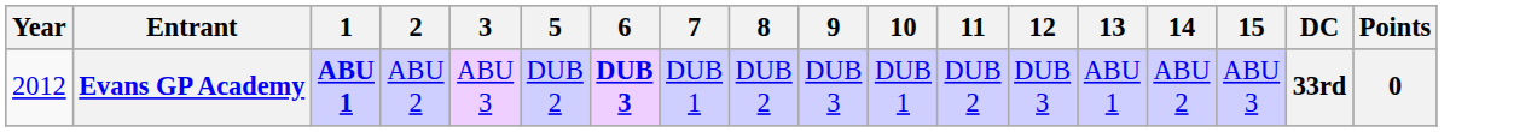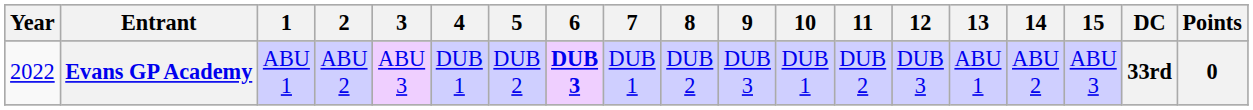+ column: 4 | DUB 1
Evans GP Academy | Year: 2012 -> 2022
Evans GP Academy | 1: bold -> normal
